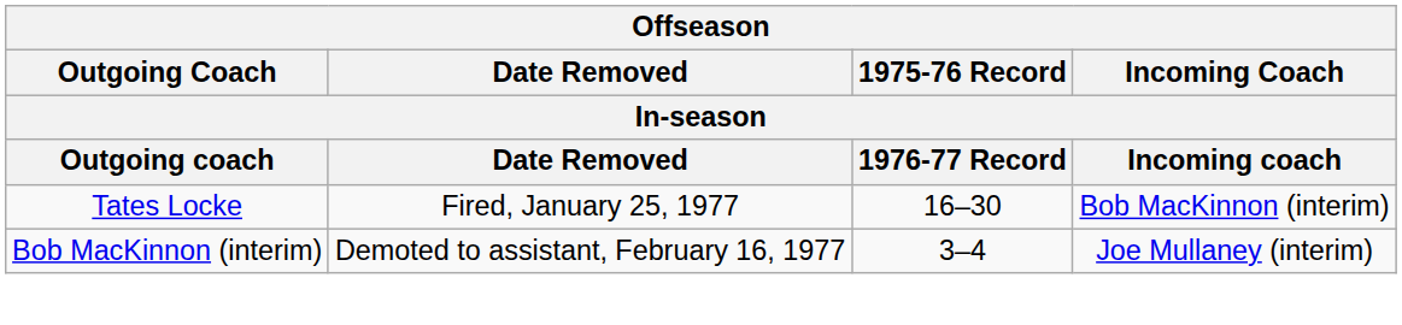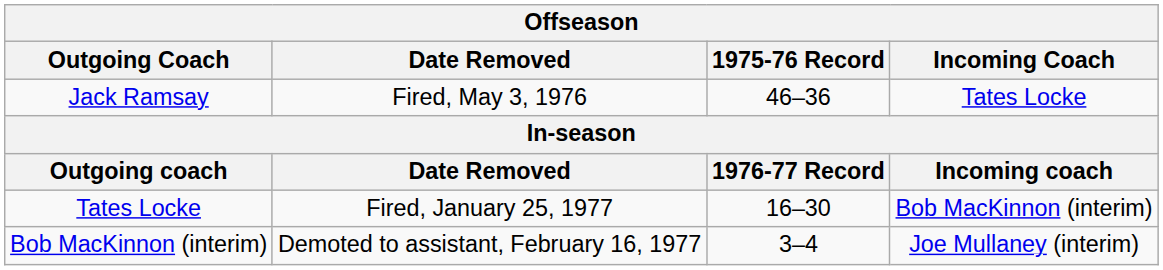+ row: Jack Ramsay | Fired, May 3, 1976 | 46–36 | Tates Locke
